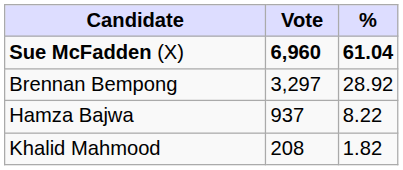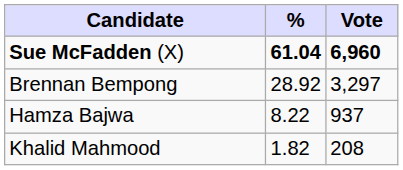columns swapped: Vote <-> %
